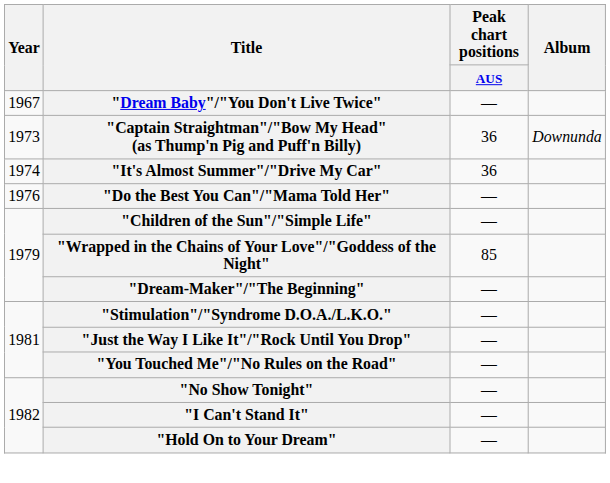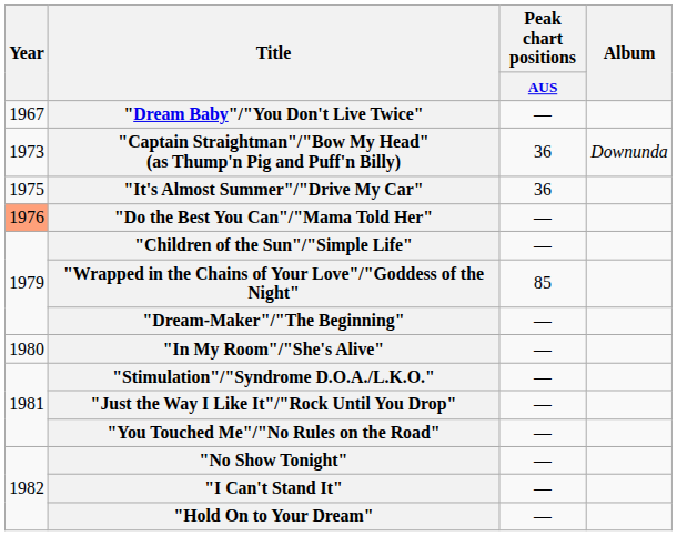"It's Almost Summer"/"Drive My Car" | Year: 1974 -> 1975
"Do the Best You Can"/"Mama Told Her" | Year: no background -> lightsalmon background
+ row: 1980 | "In My Room"/"She's Alive" | —
